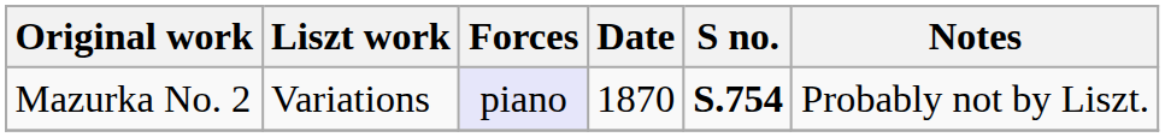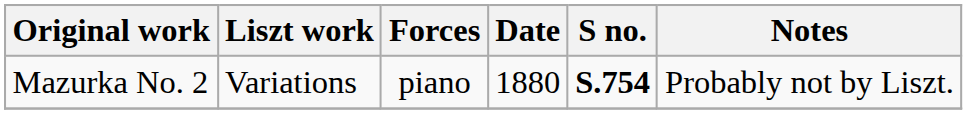Mazurka No. 2 | Forces: lavender background -> no background
Mazurka No. 2 | Date: 1870 -> 1880
